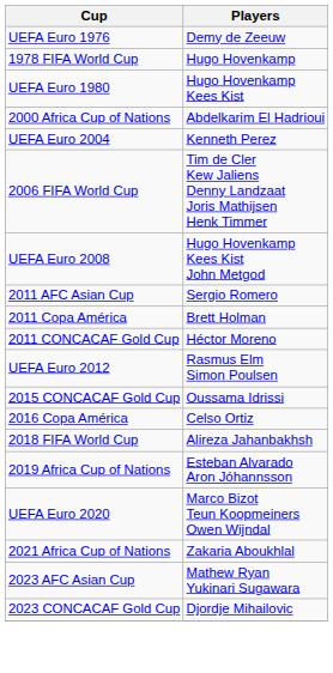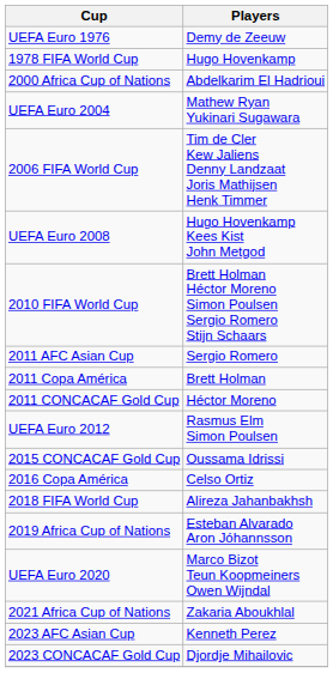- row: UEFA Euro 1980 | Hugo Hovenkamp Kees Kist
UEFA Euro 2004 | Players: Kenneth Perez -> Mathew Ryan Yukinari Sugawara
+ row: 2010 FIFA World Cup | Brett Holman Héctor Moreno Simon Poulsen Sergio Romero Stijn Schaars
2023 AFC Asian Cup | Players: Mathew Ryan Yukinari Sugawara -> Kenneth Perez
